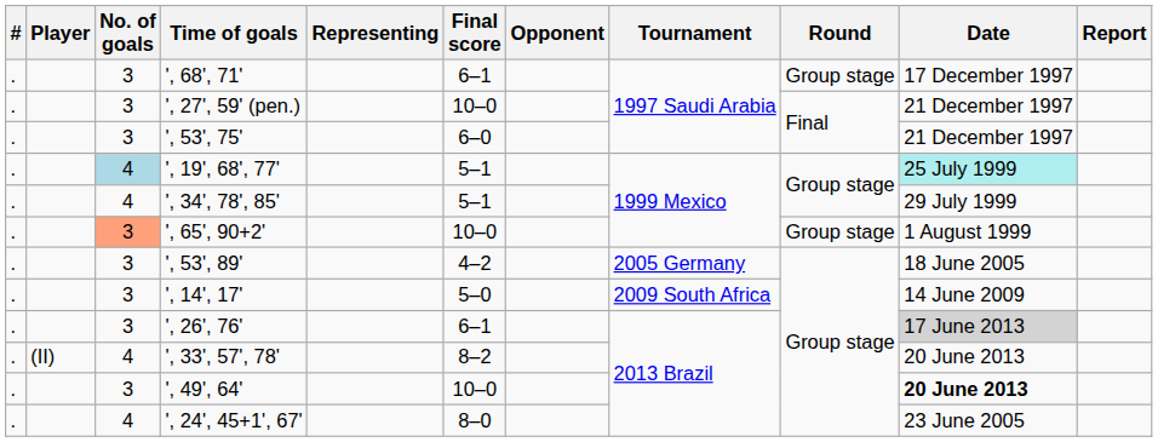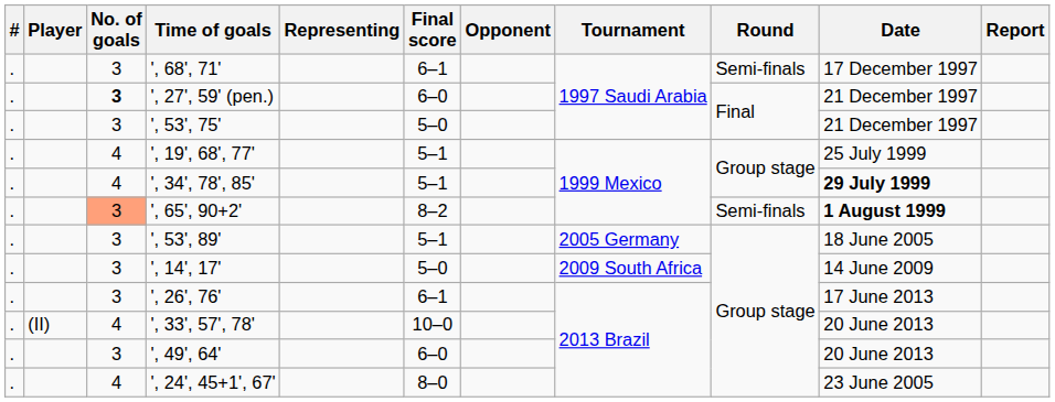', 68', 71' | Round: Group stage -> Semi-finals
', 27', 59' (pen.) | No. of goals: normal -> bold
', 27', 59' (pen.) | Final score: 10–0 -> 6–0
', 53', 75' | Final score: 6–0 -> 5–0
', 19', 68', 77' | No. of goals: lightblue background -> no background
', 19', 68', 77' | Date: paleturquoise background -> no background
', 34', 78', 85' | Date: normal -> bold
', 65', 90+2' | Final score: 10–0 -> 8–2
', 65', 90+2' | Round: Group stage -> Semi-finals
', 65', 90+2' | Date: normal -> bold
', 53', 89' | Final score: 4–2 -> 5–1
', 26', 76' | Date: lightgrey background -> no background
', 33', 57', 78' | Final score: 8–2 -> 10–0
', 49', 64' | Final score: 10–0 -> 6–0
', 49', 64' | Date: bold -> normal
